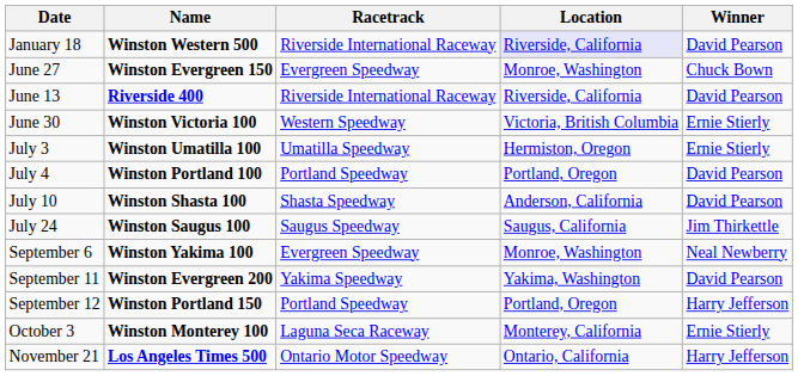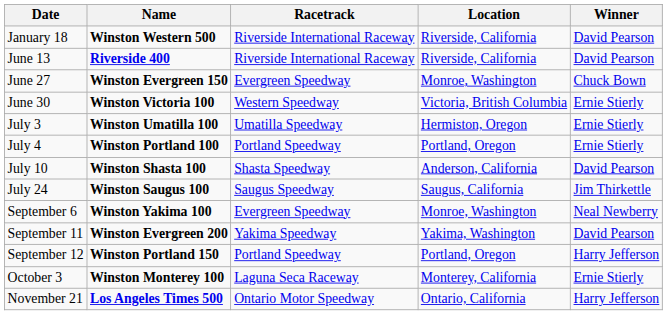January 18 | Location: lavender background -> no background
rows swapped: June 13 <-> June 27
July 4 | Winner: David Pearson -> Ernie Stierly
